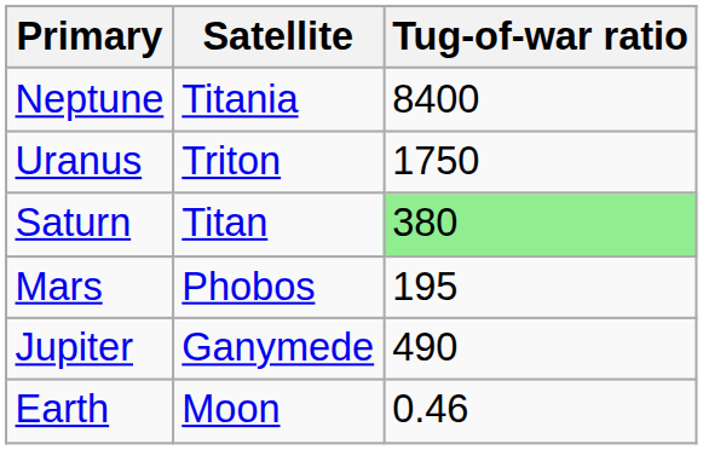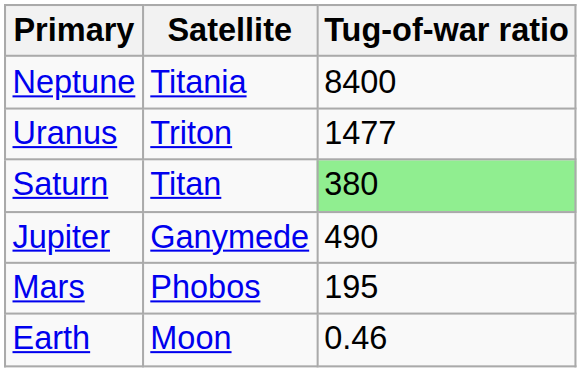Uranus | Tug-of-war ratio: 1750 -> 1477
rows swapped: Jupiter <-> Mars
